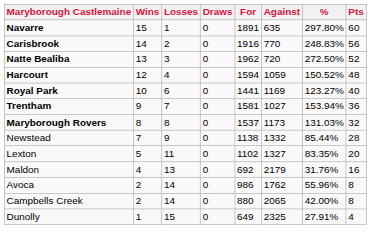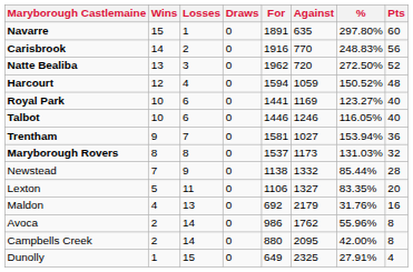+ row: Talbot | 10 | 6 | 0 | 1446 | 1246 | 116.05% | 40
Lexton | For: 1102 -> 1106
Campbells Creek | Against: 2065 -> 2095
